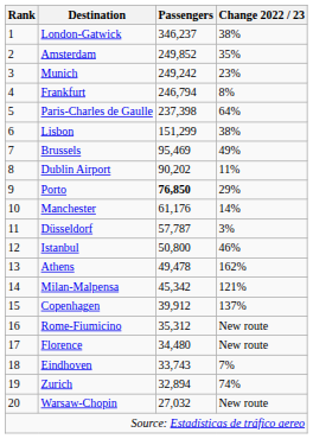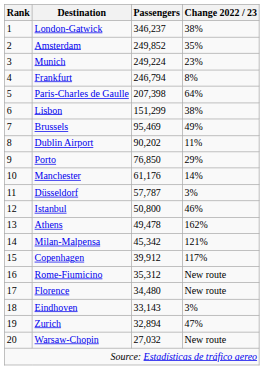Munich | Passengers: 249,242 -> 249,224
Paris-Charles de Gaulle | Passengers: 237,398 -> 207,398
Porto | Passengers: bold -> normal
Copenhagen | Change 2022 / 23: 137% -> 117%
Eindhoven | Passengers: 33,743 -> 33,143
Eindhoven | Change 2022 / 23: 7% -> 3%
Zurich | Change 2022 / 23: 74% -> 47%
